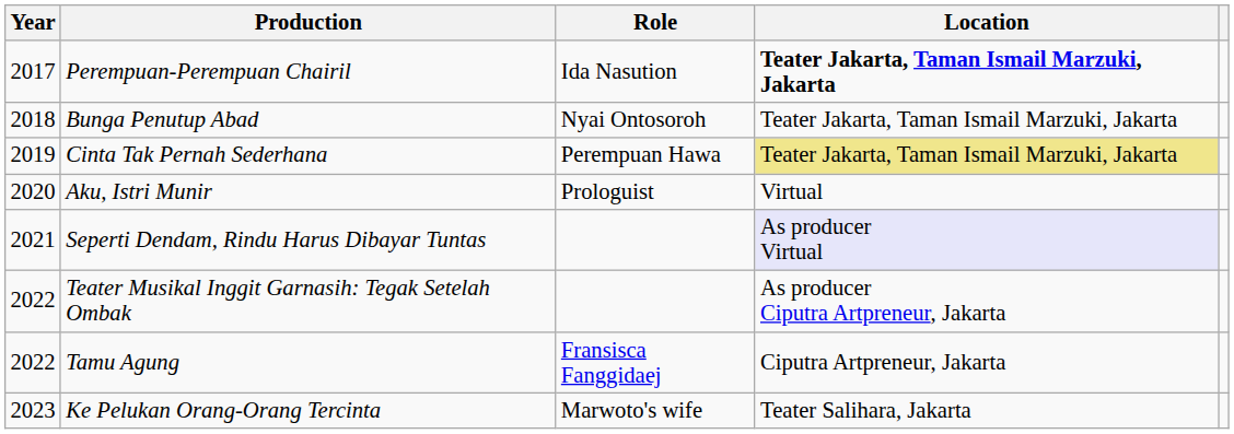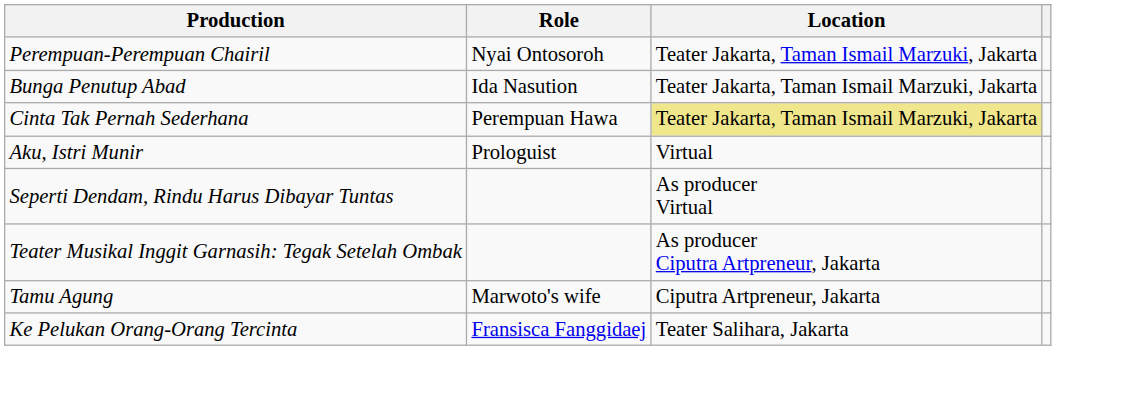- column: Year | 2017 | 2018 | 2019 | 2020 | 2021 | 2022 | 2022 | 2023
Perempuan-Perempuan Chairil | Role: Ida Nasution -> Nyai Ontosoroh
Perempuan-Perempuan Chairil | Location: bold -> normal
Bunga Penutup Abad | Role: Nyai Ontosoroh -> Ida Nasution
Seperti Dendam, Rindu Harus Dibayar Tuntas | Location: lavender background -> no background
Tamu Agung | Role: Fransisca Fanggidaej -> Marwoto's wife
Ke Pelukan Orang-Orang Tercinta | Role: Marwoto's wife -> Fransisca Fanggidaej
